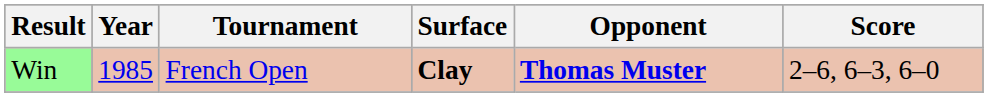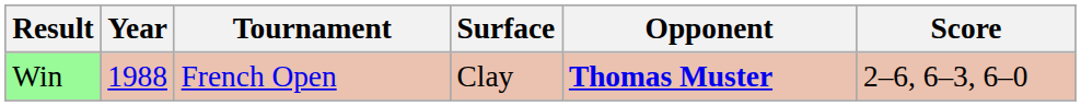Win | Year: 1985 -> 1988
Win | Surface: bold -> normal
